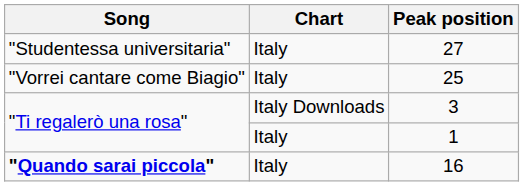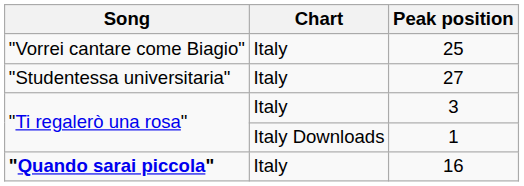rows swapped: 25 <-> 27
3 | Chart: Italy Downloads -> Italy
1 | Chart: Italy -> Italy Downloads
